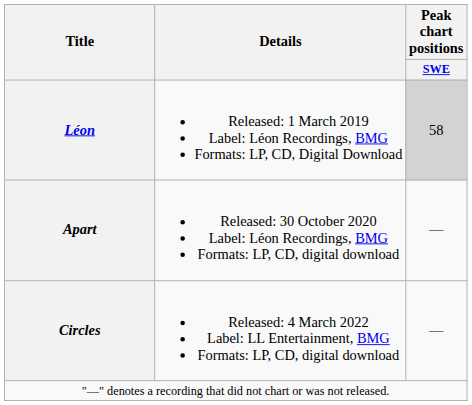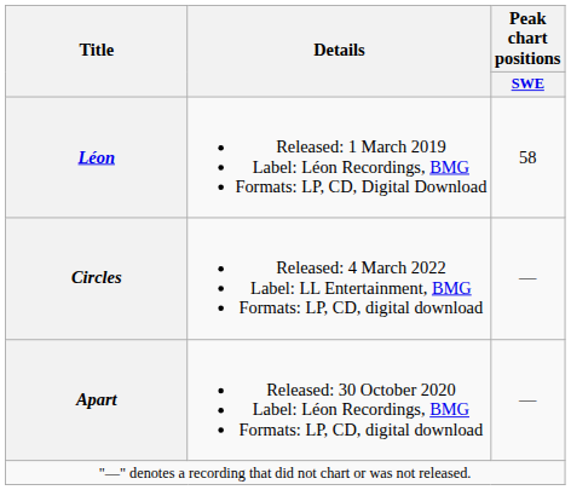Léon | Peak chart positions / SWE: lightgrey background -> no background
rows swapped: Apart <-> Circles
